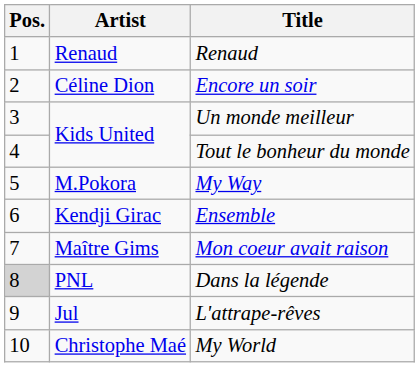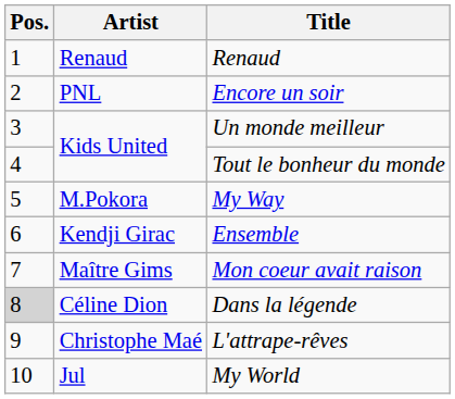Encore un soir | Artist: Céline Dion -> PNL
Dans la légende | Artist: PNL -> Céline Dion
L'attrape-rêves | Artist: Jul -> Christophe Maé
My World | Artist: Christophe Maé -> Jul
